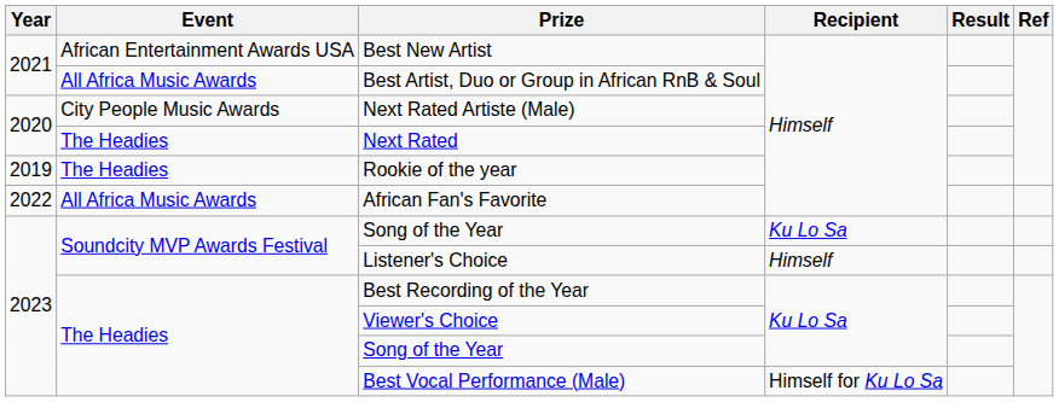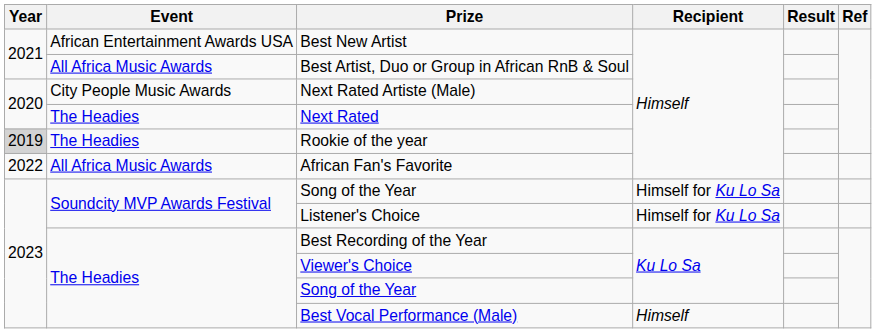Rookie of the year | Year: no background -> lightgrey background
Soundcity MVP Awards Festival / Song of the Year | Recipient: Ku Lo Sa -> Himself for Ku Lo Sa
Listener's Choice | Recipient: Himself -> Himself for Ku Lo Sa
Best Vocal Performance (Male) | Recipient: Himself for Ku Lo Sa -> Himself
